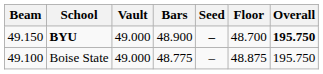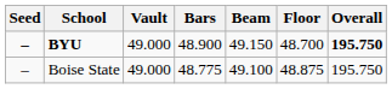columns swapped: Seed <-> Beam
